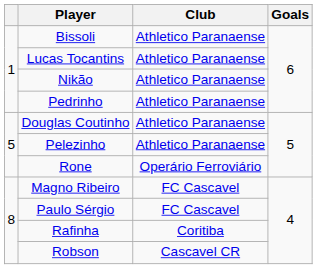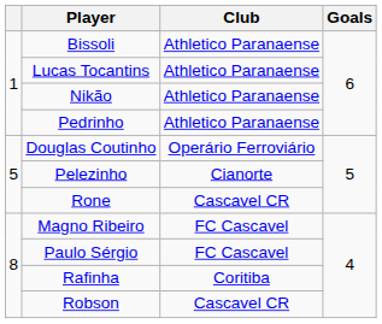Douglas Coutinho | Club: Athletico Paranaense -> Operário Ferroviário
Pelezinho | Club: Athletico Paranaense -> Cianorte
Rone | Club: Operário Ferroviário -> Cascavel CR
